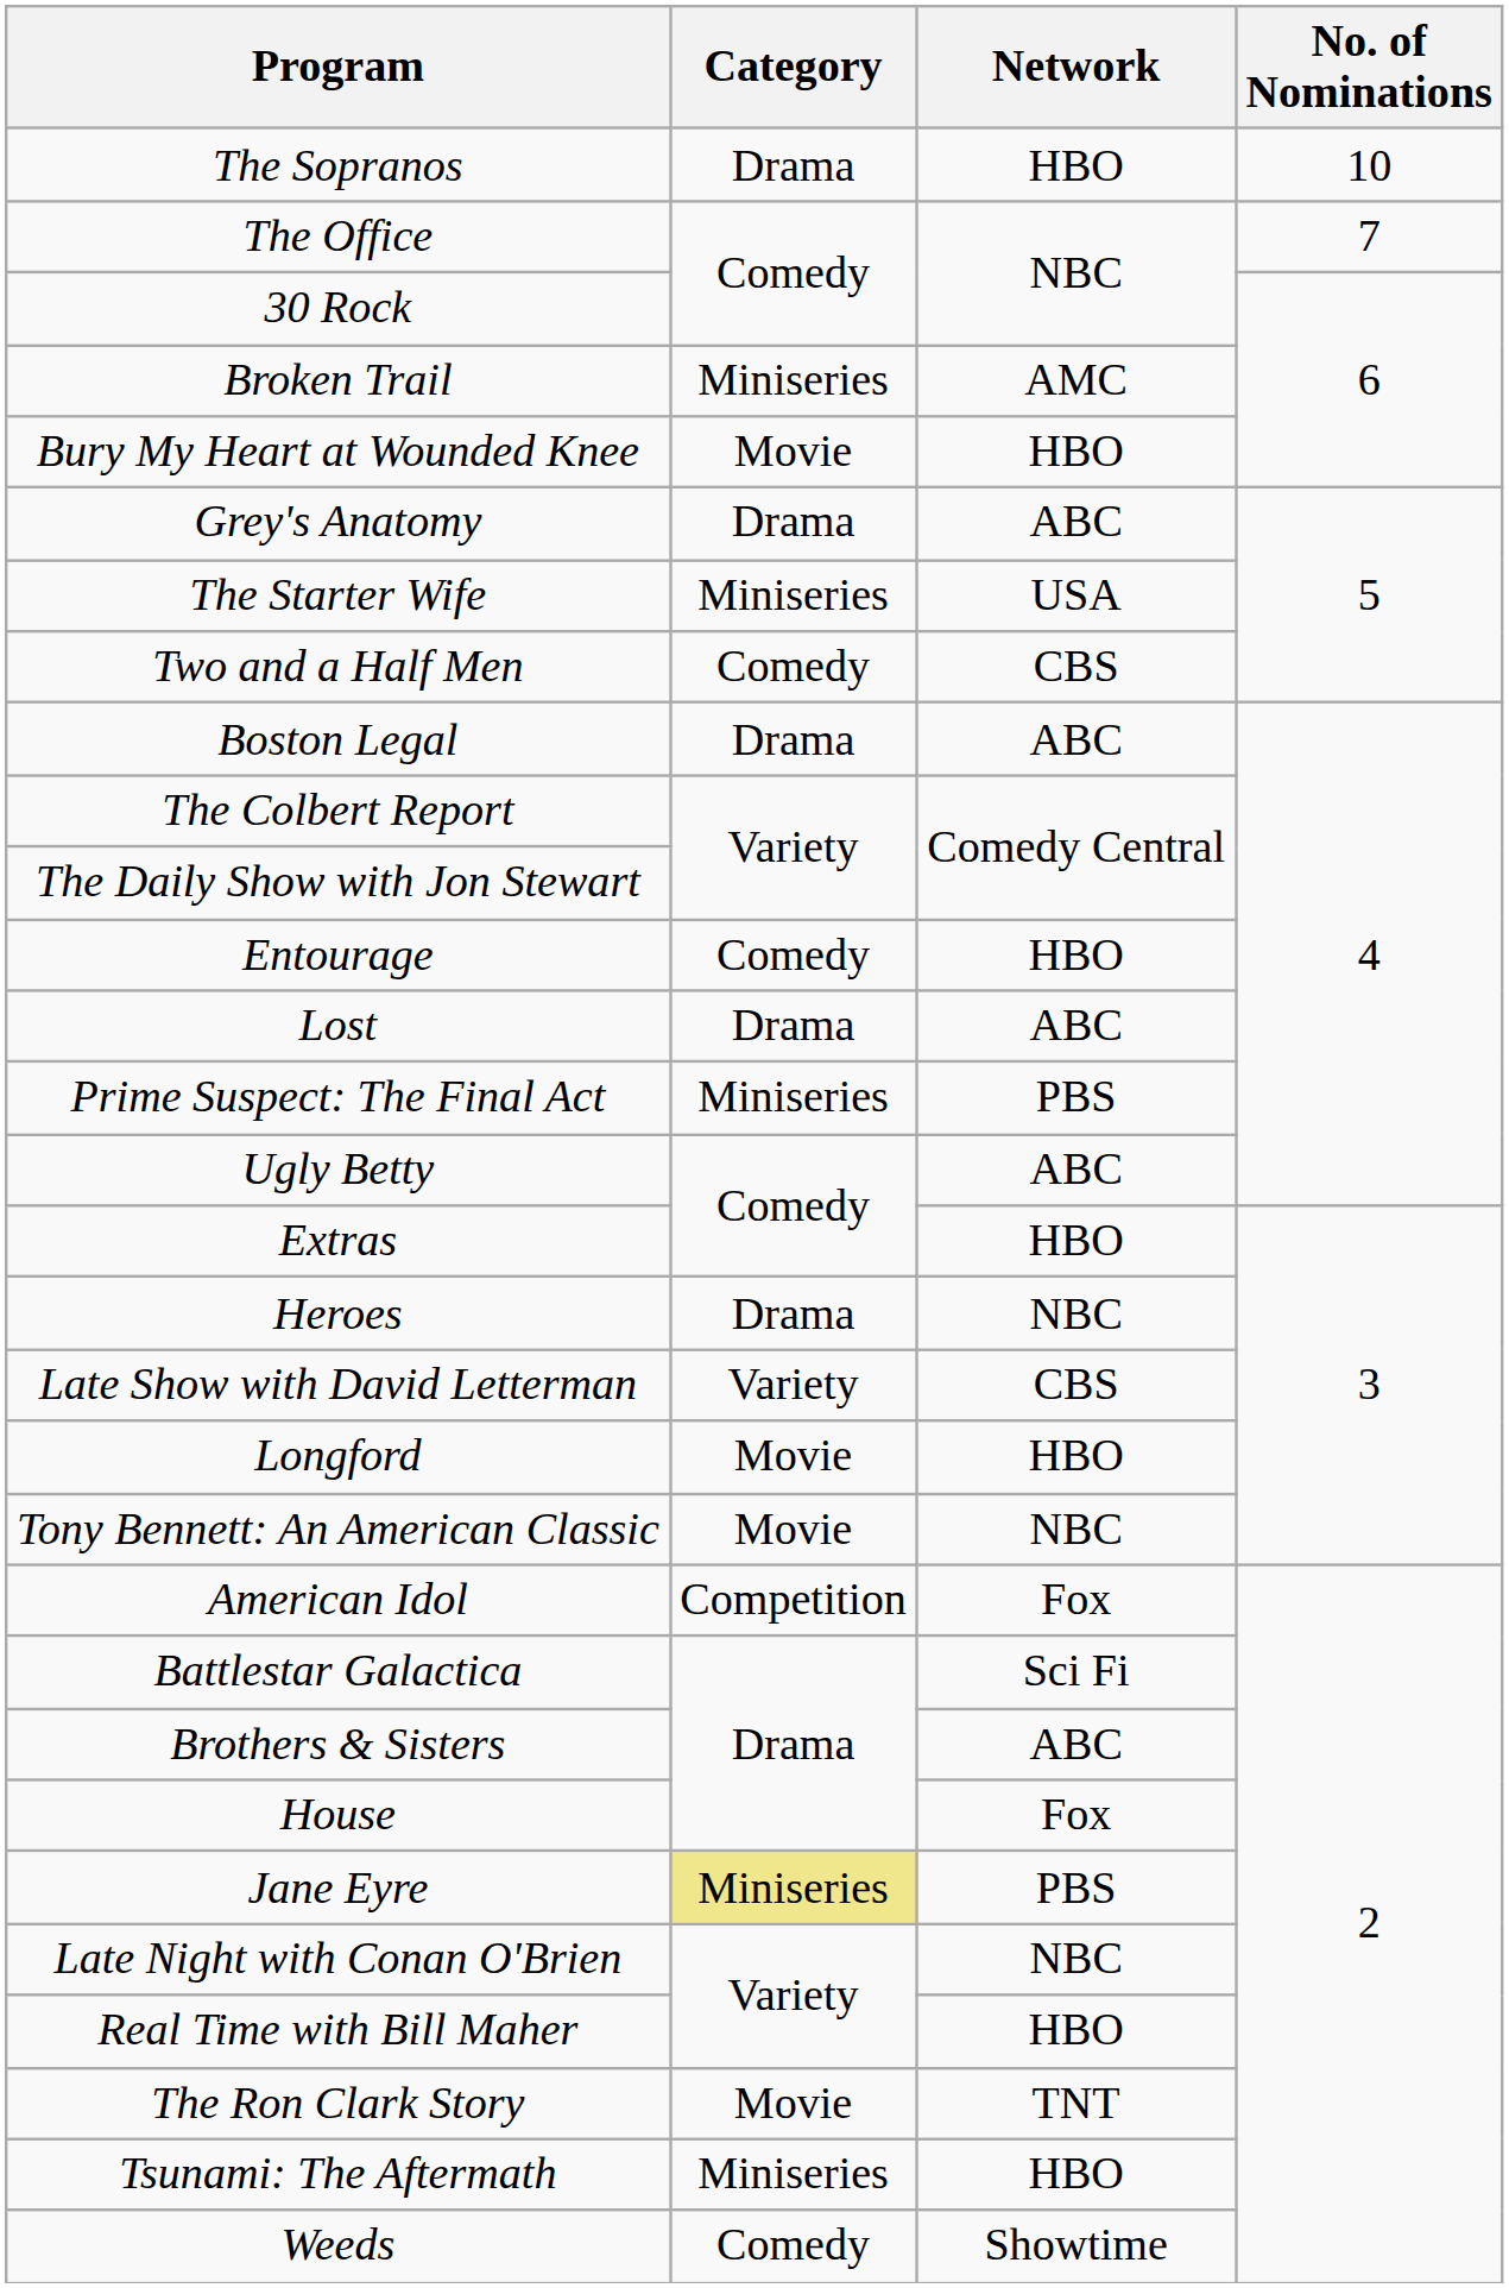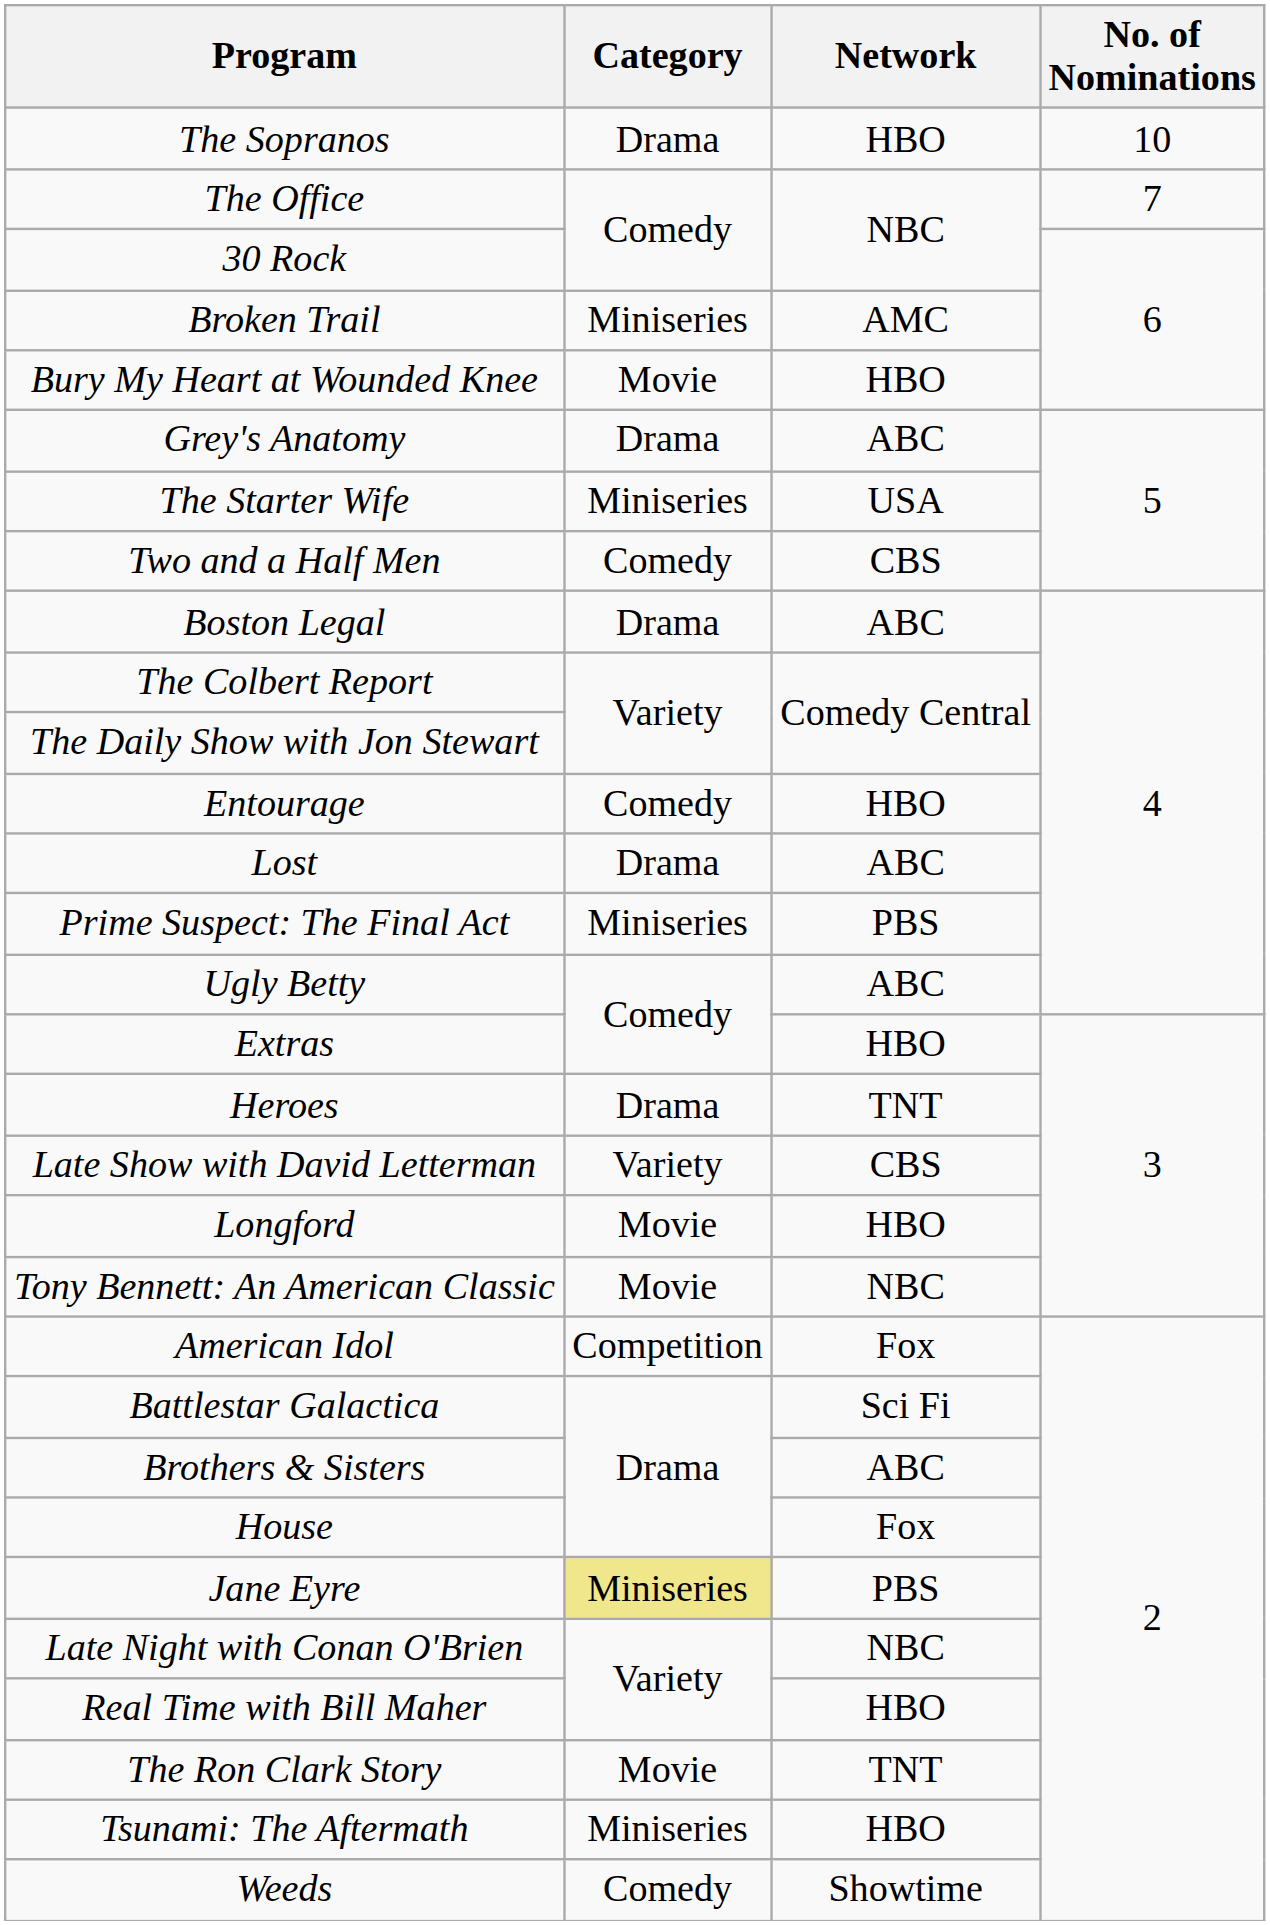Heroes | Network: NBC -> TNT
